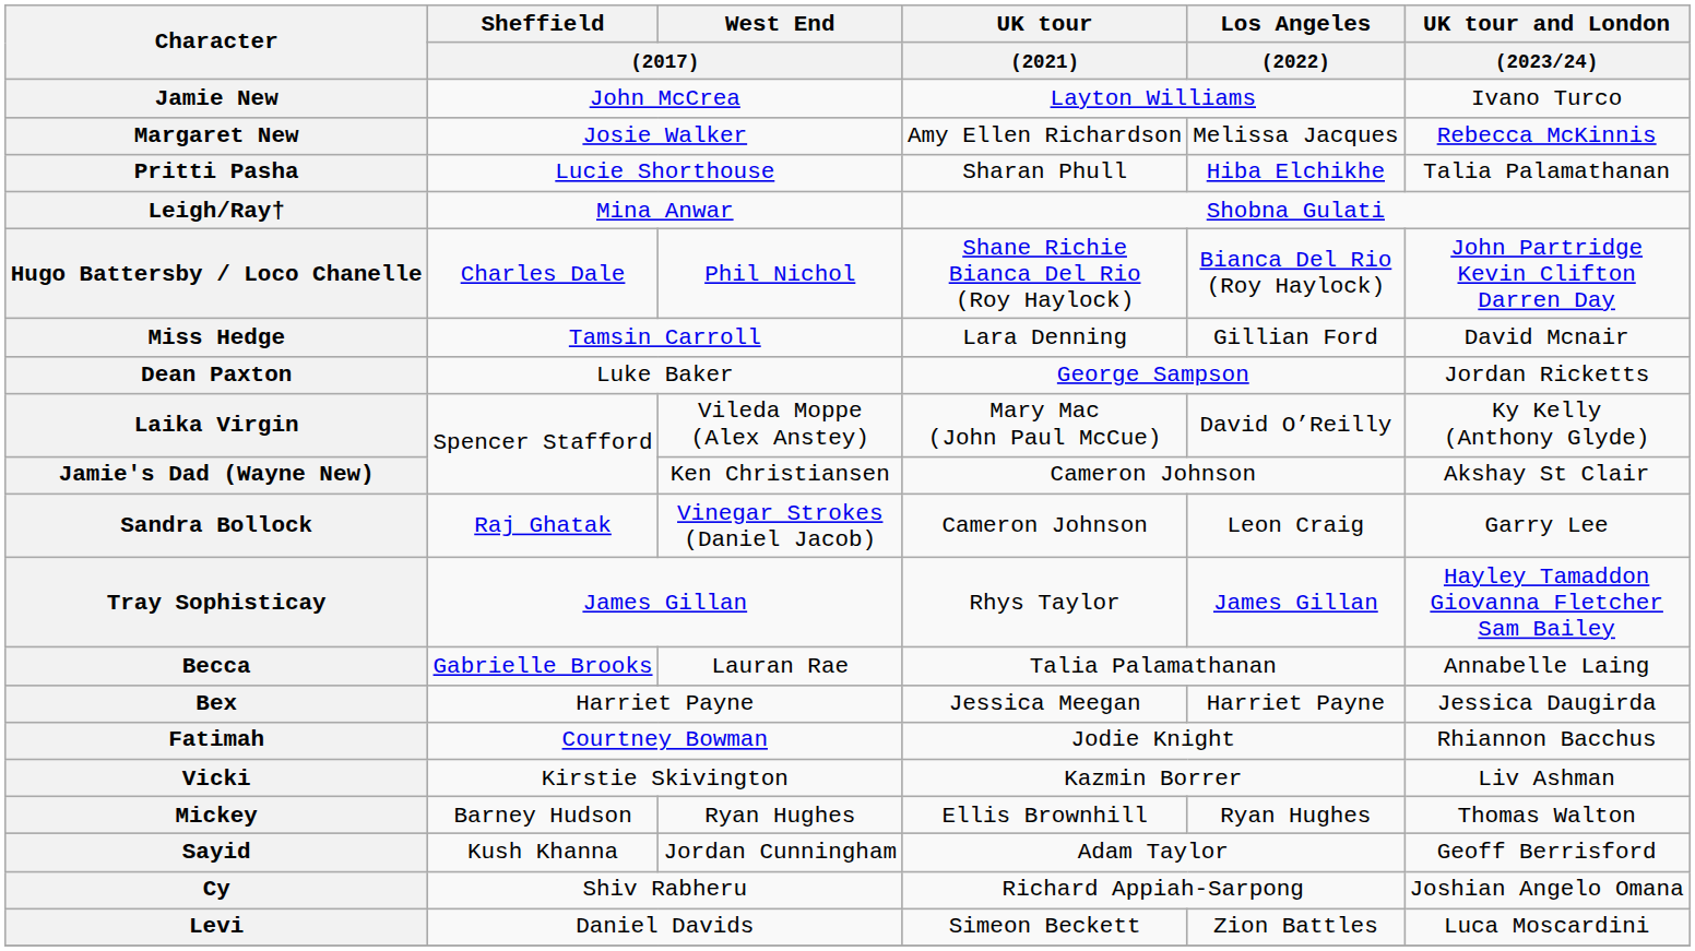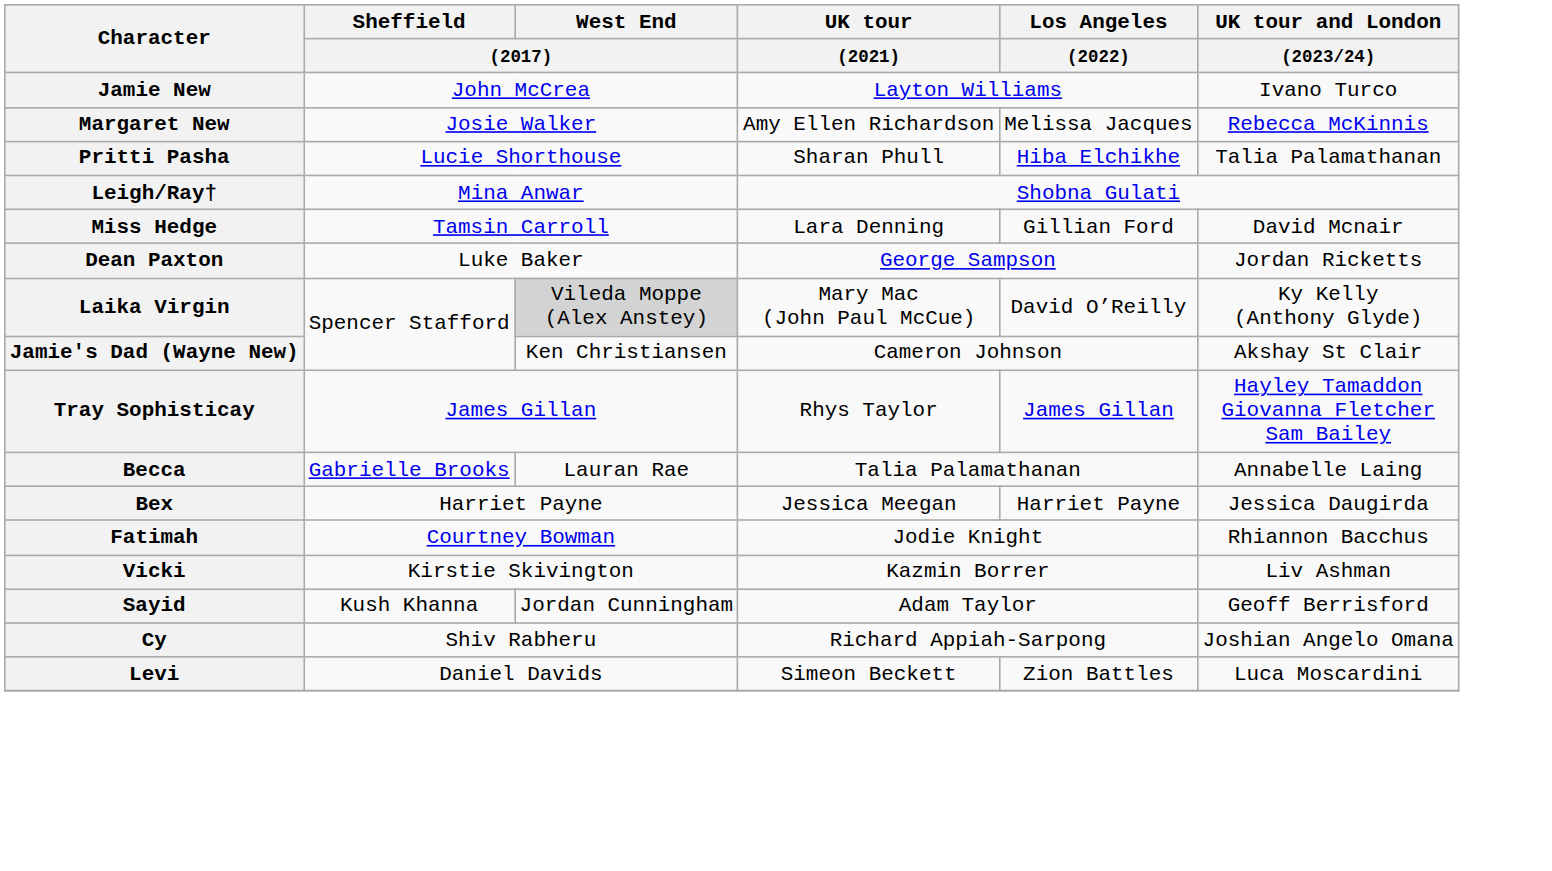- row: Hugo Battersby / Loco Chanelle | Charles Dale | Phil Nichol | Shane Richie Bianca Del Rio (Roy Haylock) | Bianca Del Rio (Roy Haylock) | John Partridge Kevin Clifton Darren Day
Laika Virgin | West End / (2017): no background -> lightgrey background
- row: Sandra Bollock | Raj Ghatak | Vinegar Strokes (Daniel Jacob) | Cameron Johnson | Leon Craig | Garry Lee
- row: Mickey | Barney Hudson | Ryan Hughes | Ellis Brownhill | Ryan Hughes | Thomas Walton
